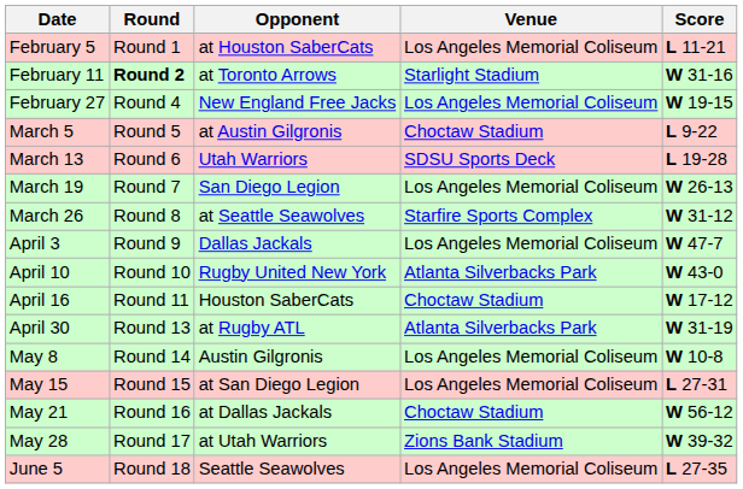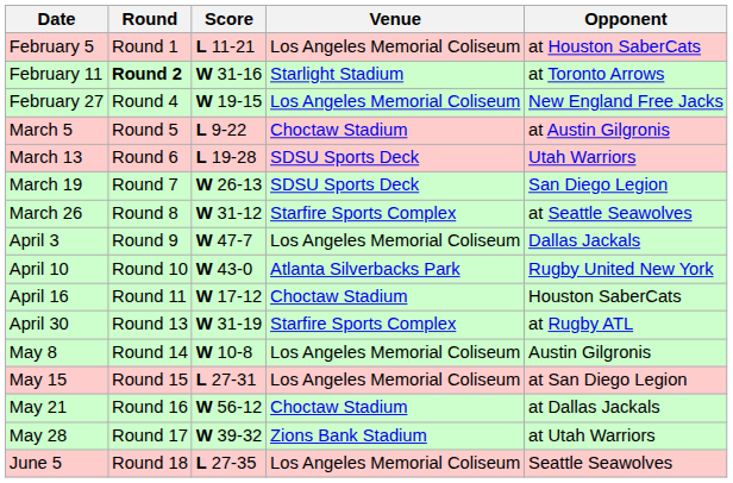columns swapped: Opponent <-> Score
March 19 | Venue: Los Angeles Memorial Coliseum -> SDSU Sports Deck
April 30 | Venue: Atlanta Silverbacks Park -> Starfire Sports Complex
